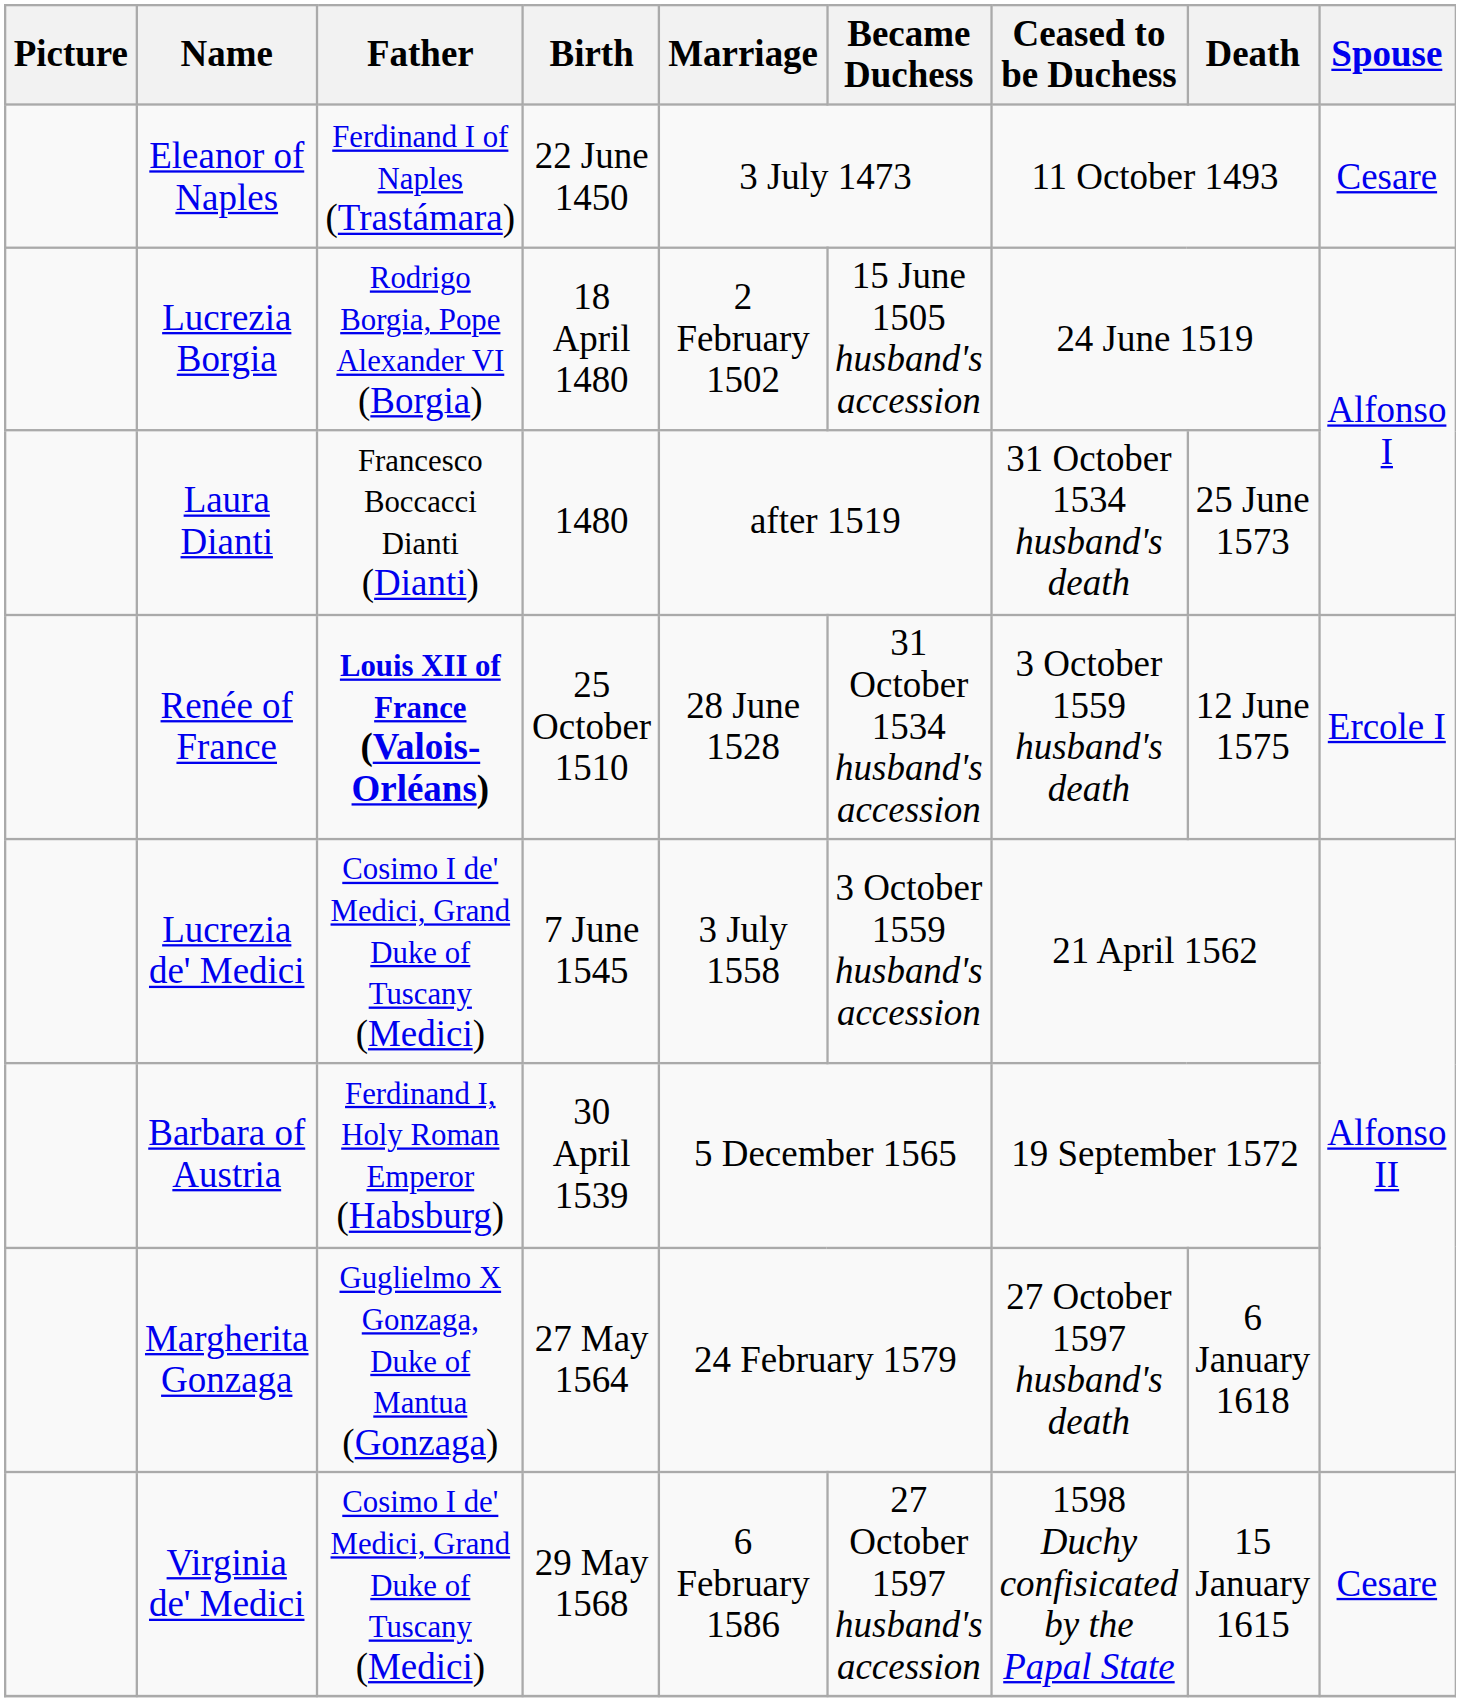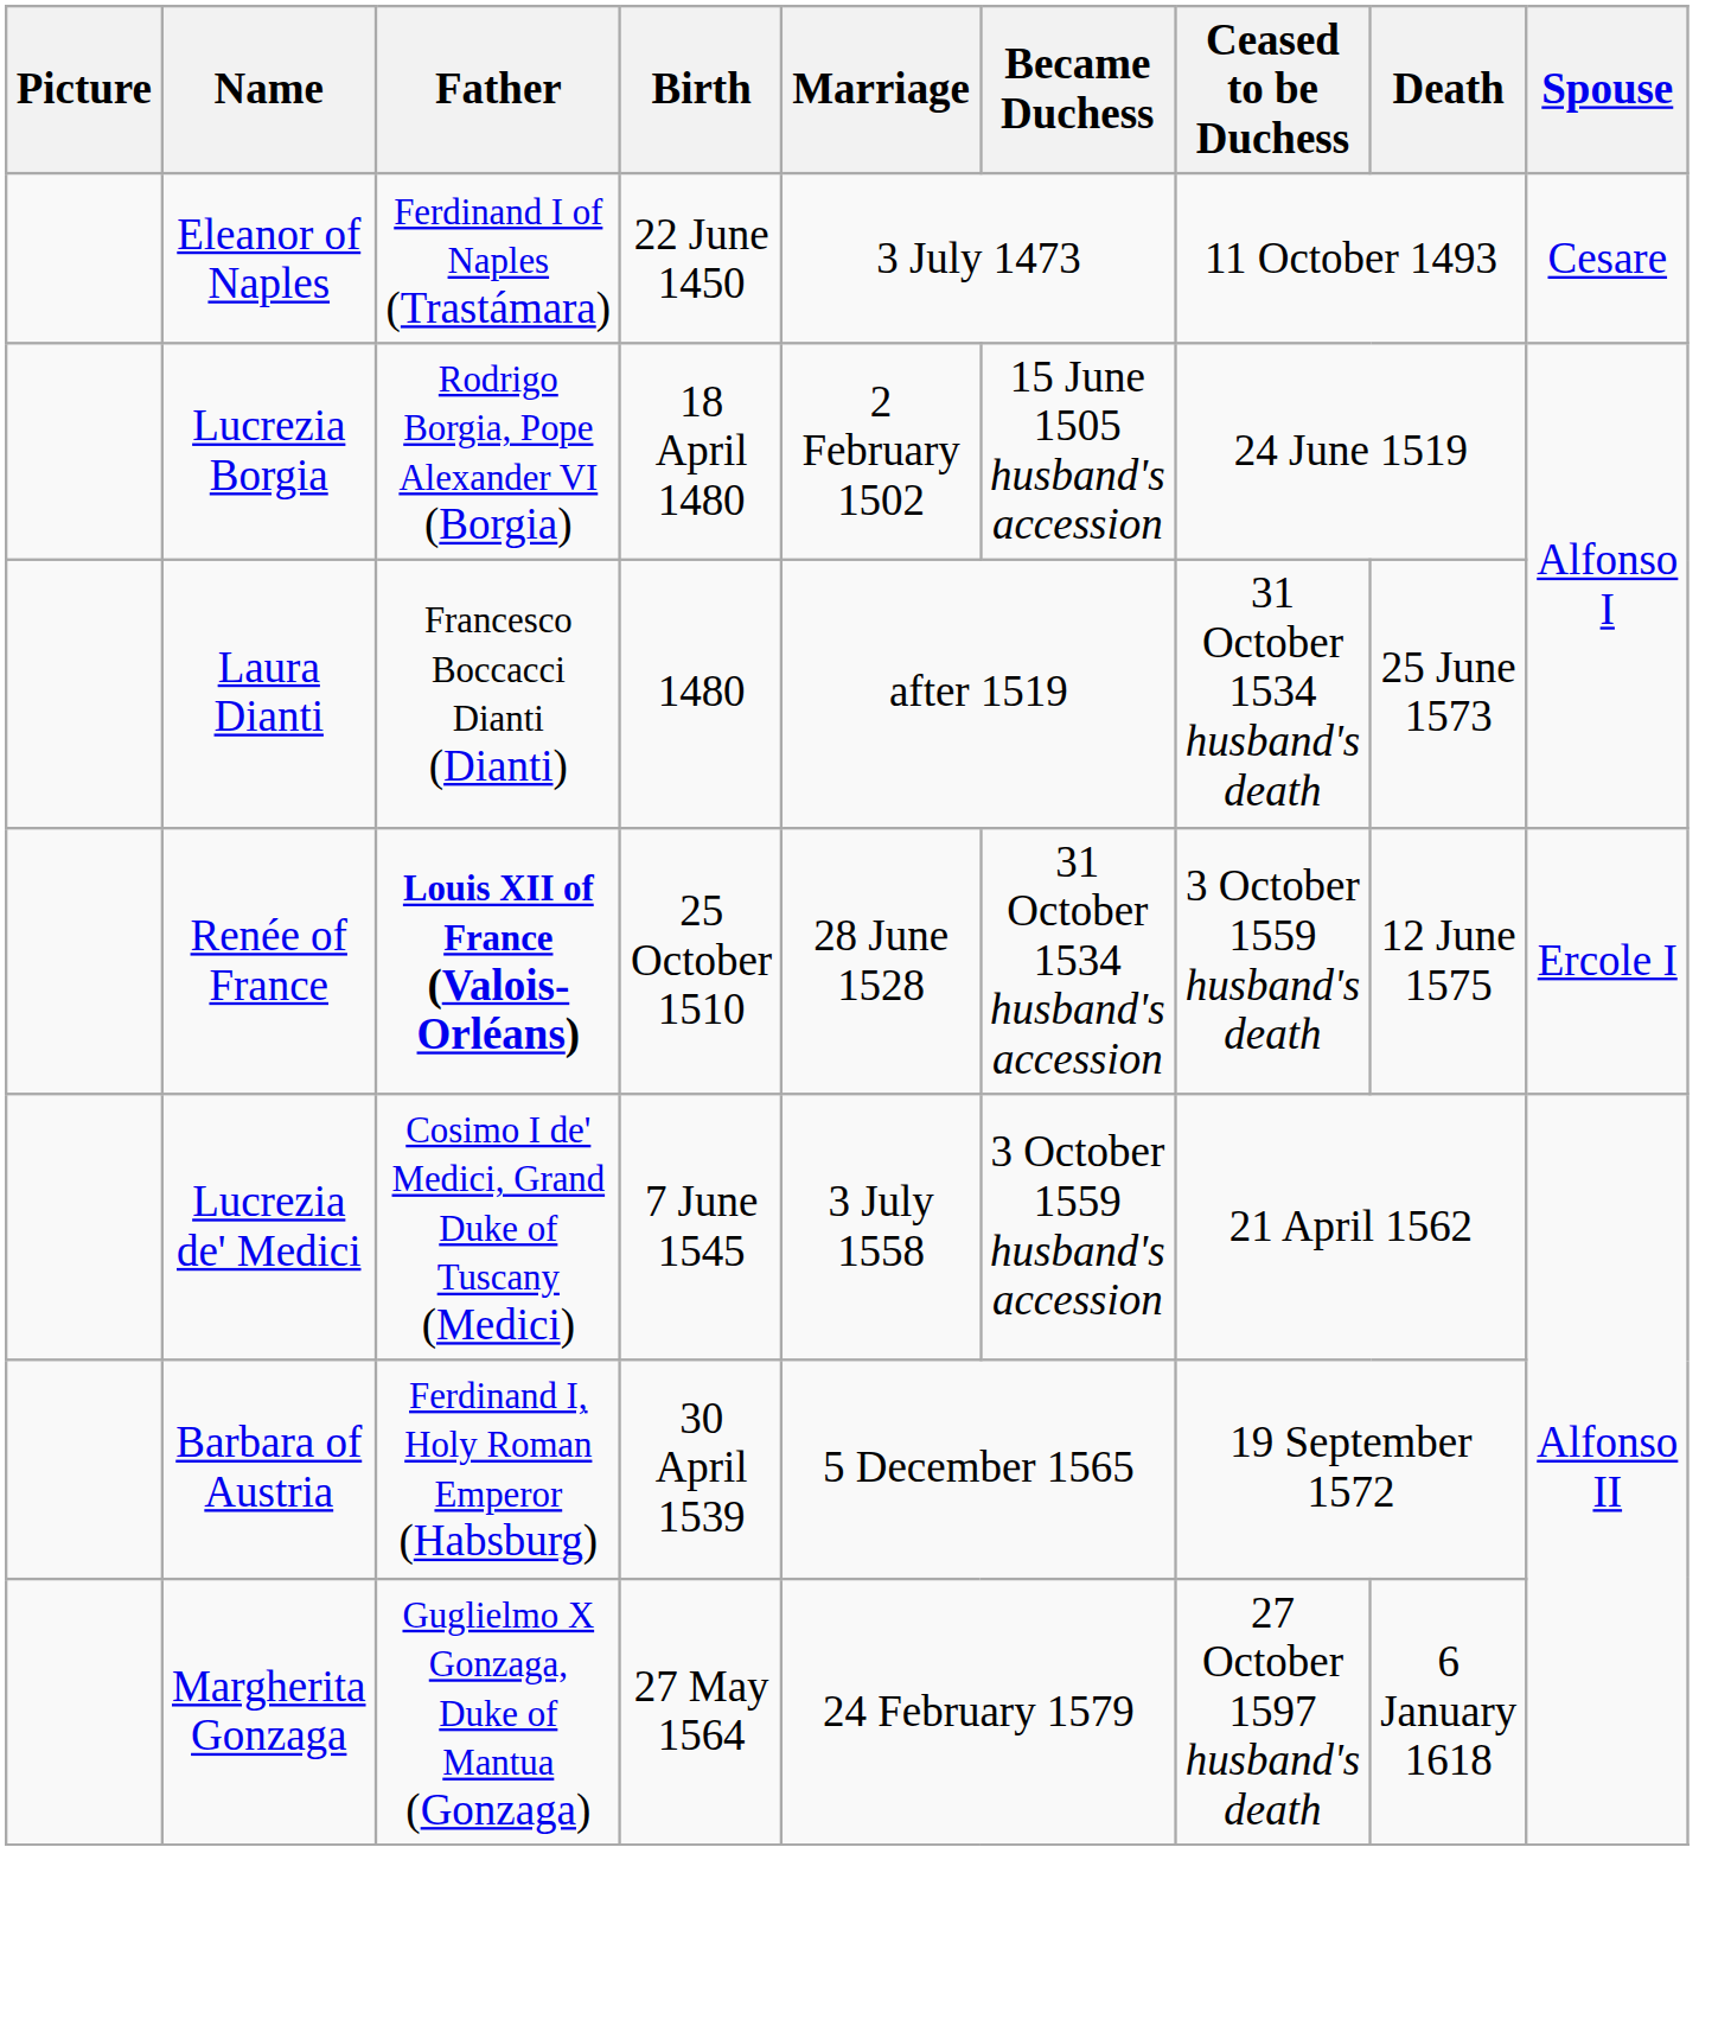- row: Virginia de' Medici | Cosimo I de' Medici, Grand Duke of Tuscany (Medici) | 29 May 1568 | 6 February 1586 | 27 October 1597 husband's accession | 1598 Duchy confisicated by the Papal State | 15 January 1615 | Cesare
